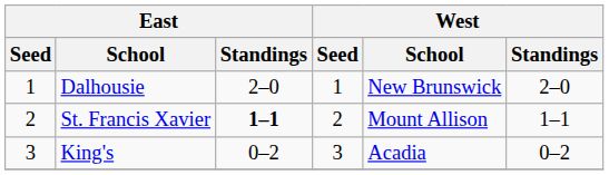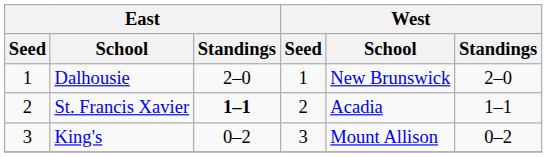St. Francis Xavier | West / School: Mount Allison -> Acadia
King's | West / School: Acadia -> Mount Allison
